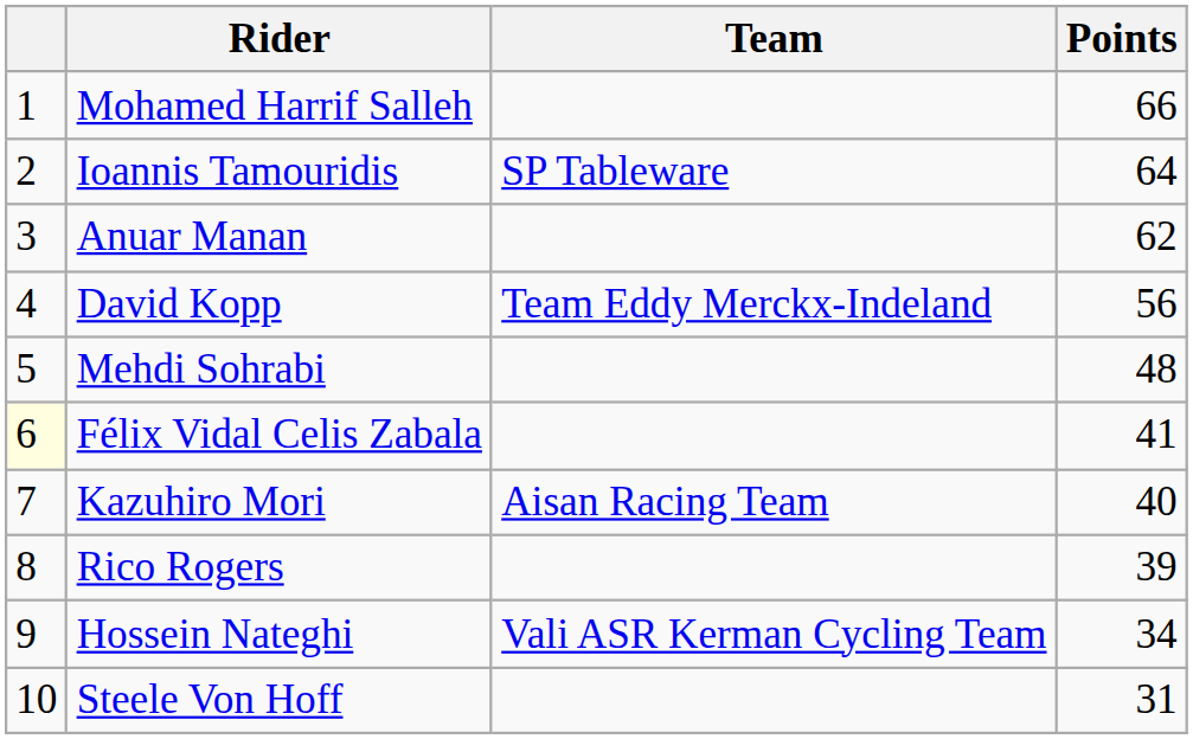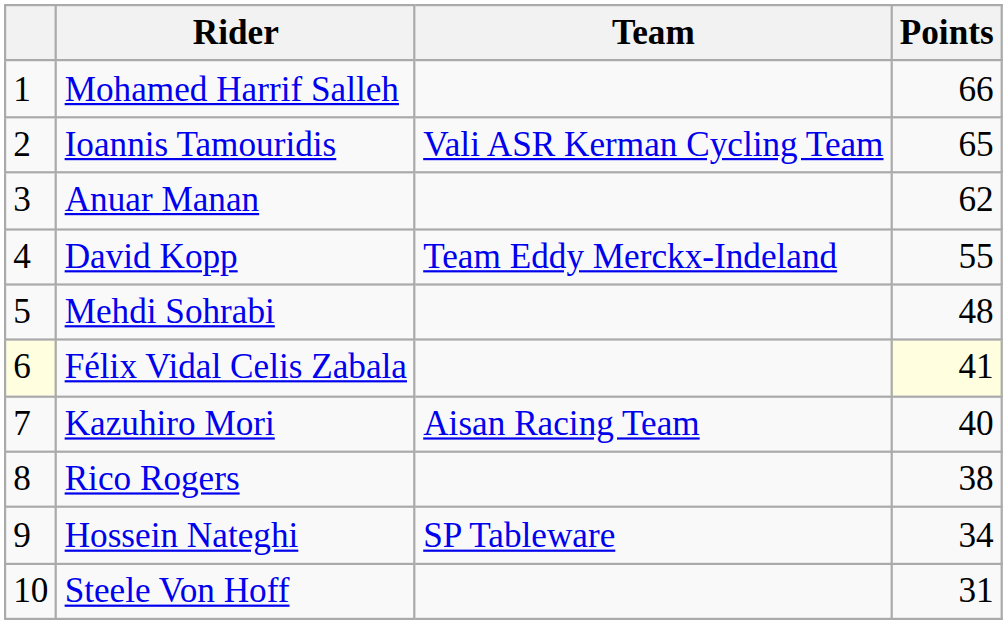Ioannis Tamouridis | Team: SP Tableware -> Vali ASR Kerman Cycling Team
Ioannis Tamouridis | Points: 64 -> 65
David Kopp | Points: 56 -> 55
Félix Vidal Celis Zabala | Points: no background -> lightyellow background
Rico Rogers | Points: 39 -> 38
Hossein Nateghi | Team: Vali ASR Kerman Cycling Team -> SP Tableware
